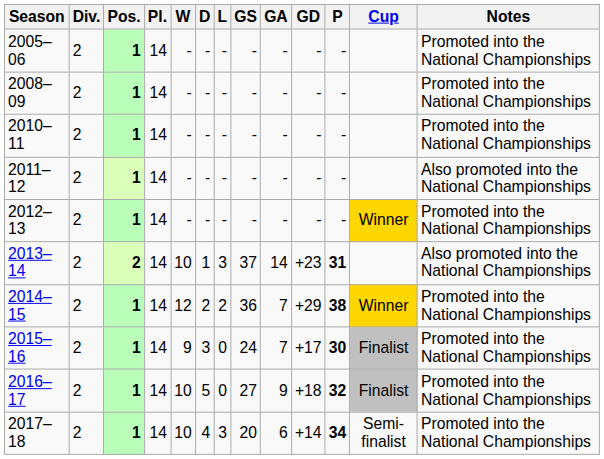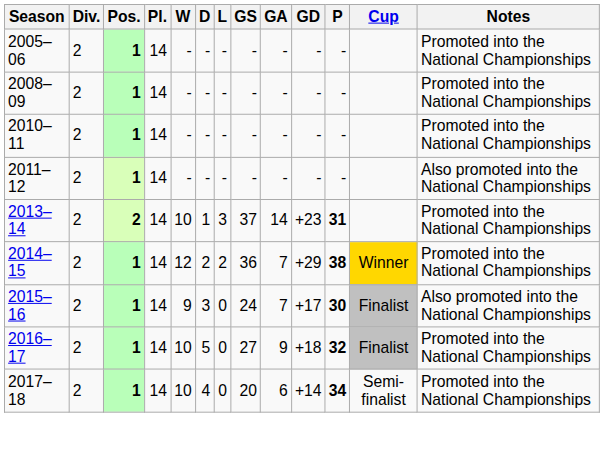- row: 2012–13 | 2 | 1 | 14 | - | - | - | - | - | - | - | Winner | Promoted into the National Championships
2013–14 | Notes: Also promoted into the National Championships -> Promoted into the National Championships
2015–16 | Notes: Promoted into the National Championships -> Also promoted into the National Championships
2017–18 | L: 3 -> 0
